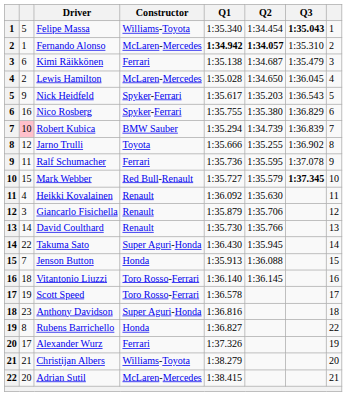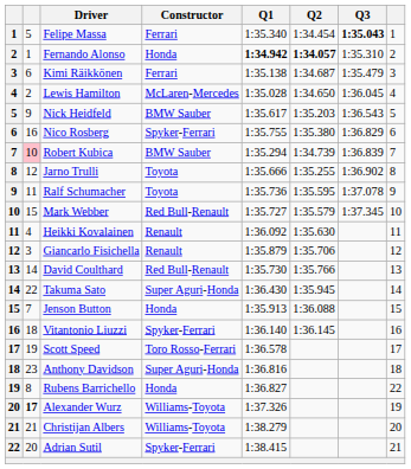Felipe Massa | Constructor: Williams-Toyota -> Ferrari
Fernando Alonso | Constructor: McLaren-Mercedes -> Honda
Nick Heidfeld | Constructor: Spyker-Ferrari -> BMW Sauber
Ralf Schumacher | Constructor: Ferrari -> Toyota
Mark Webber | Q3: bold -> normal
David Coulthard | Constructor: Renault -> Red Bull-Renault
Vitantonio Liuzzi | Constructor: Toro Rosso-Ferrari -> Spyker-Ferrari
Alexander Wurz | column 2: normal -> bold
Alexander Wurz | Constructor: Ferrari -> Williams-Toyota
Adrian Sutil | Constructor: McLaren-Mercedes -> Spyker-Ferrari
